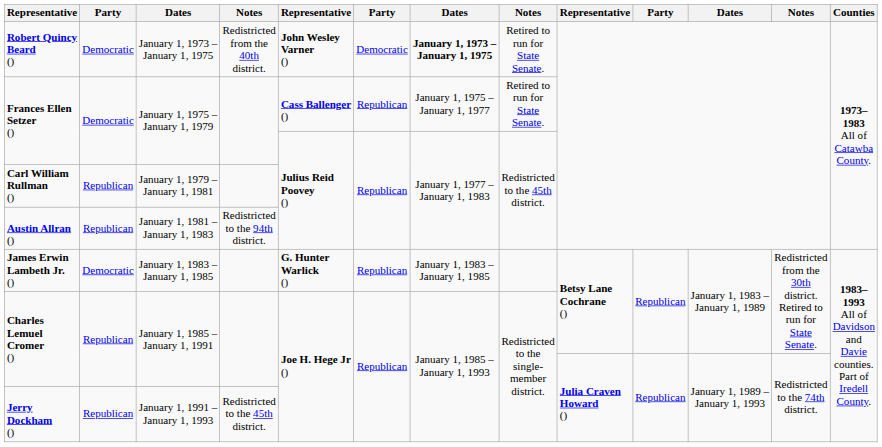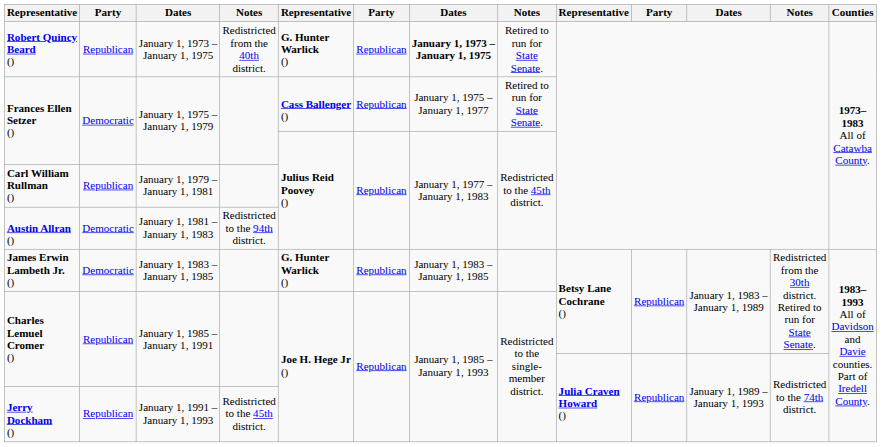Robert Quincy Beard () | column 2: Democratic -> Republican
Robert Quincy Beard () | column 5: John Wesley Varner () -> G. Hunter Warlick ()
Robert Quincy Beard () | column 6: Democratic -> Republican
Austin Allran () | column 2: Republican -> Democratic
